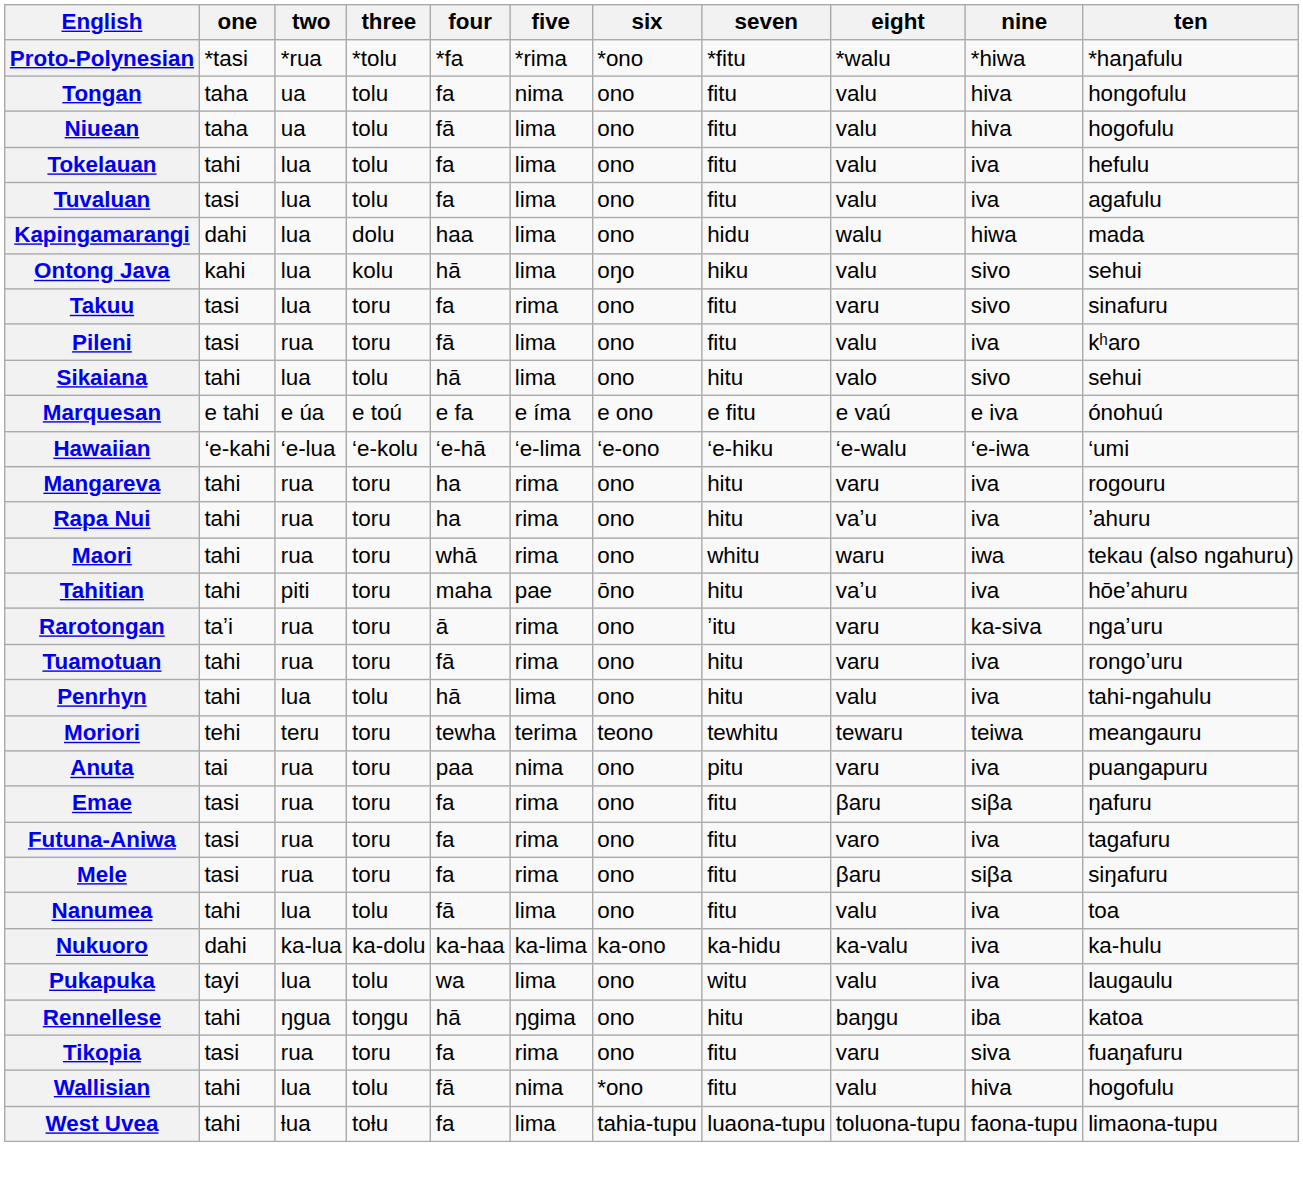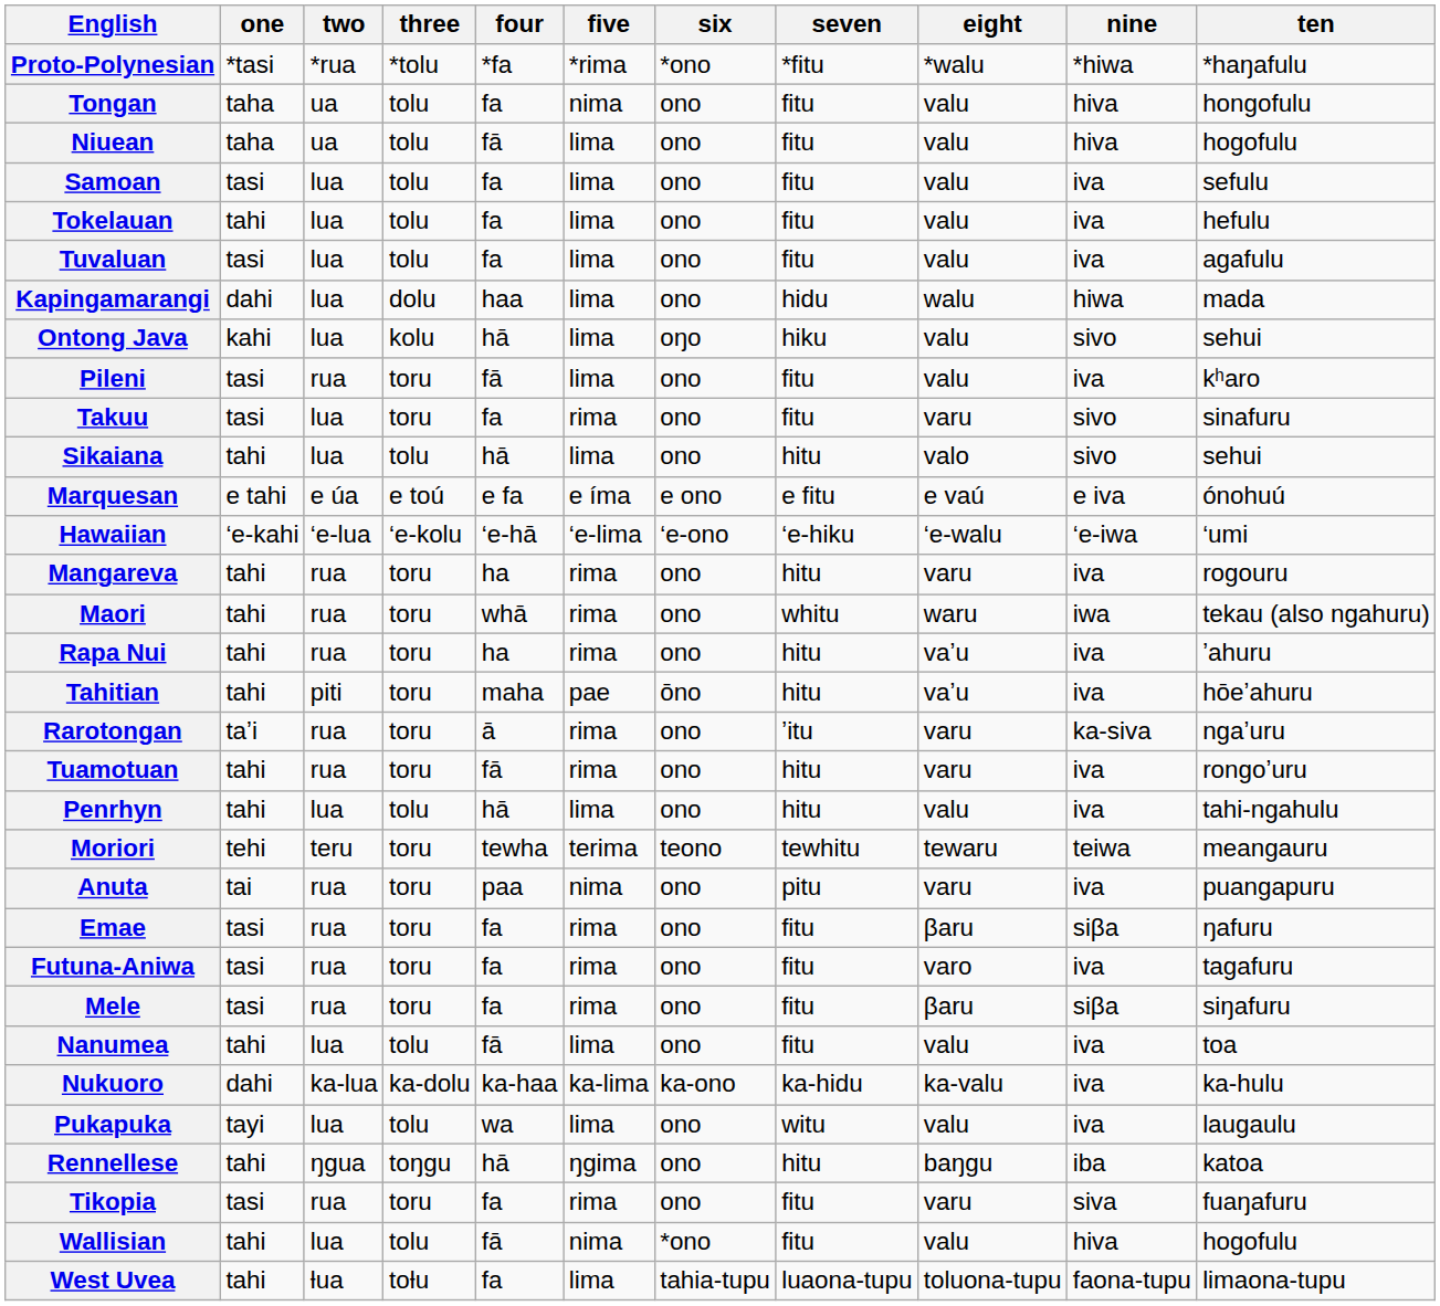+ row: Samoan | tasi | lua | tolu | fa | lima | ono | fitu | valu | iva | sefulu
rows swapped: Takuu <-> Pileni
rows swapped: Rapa Nui <-> Maori
